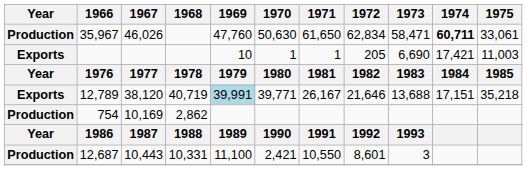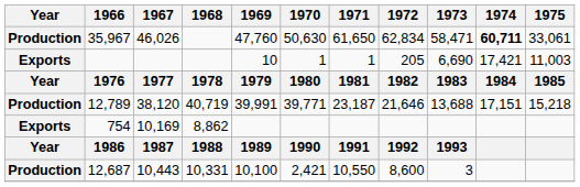12,789 | Year: Exports -> Production
12,789 | 1969: lightblue background -> no background
12,789 | 1971: 26,167 -> 23,187
12,789 | 1975: 35,218 -> 15,218
754 | Year: Production -> Exports
754 | 1968: 2,862 -> 8,862
12,687 | 1969: 11,100 -> 10,100
12,687 | 1972: 8,601 -> 8,600
